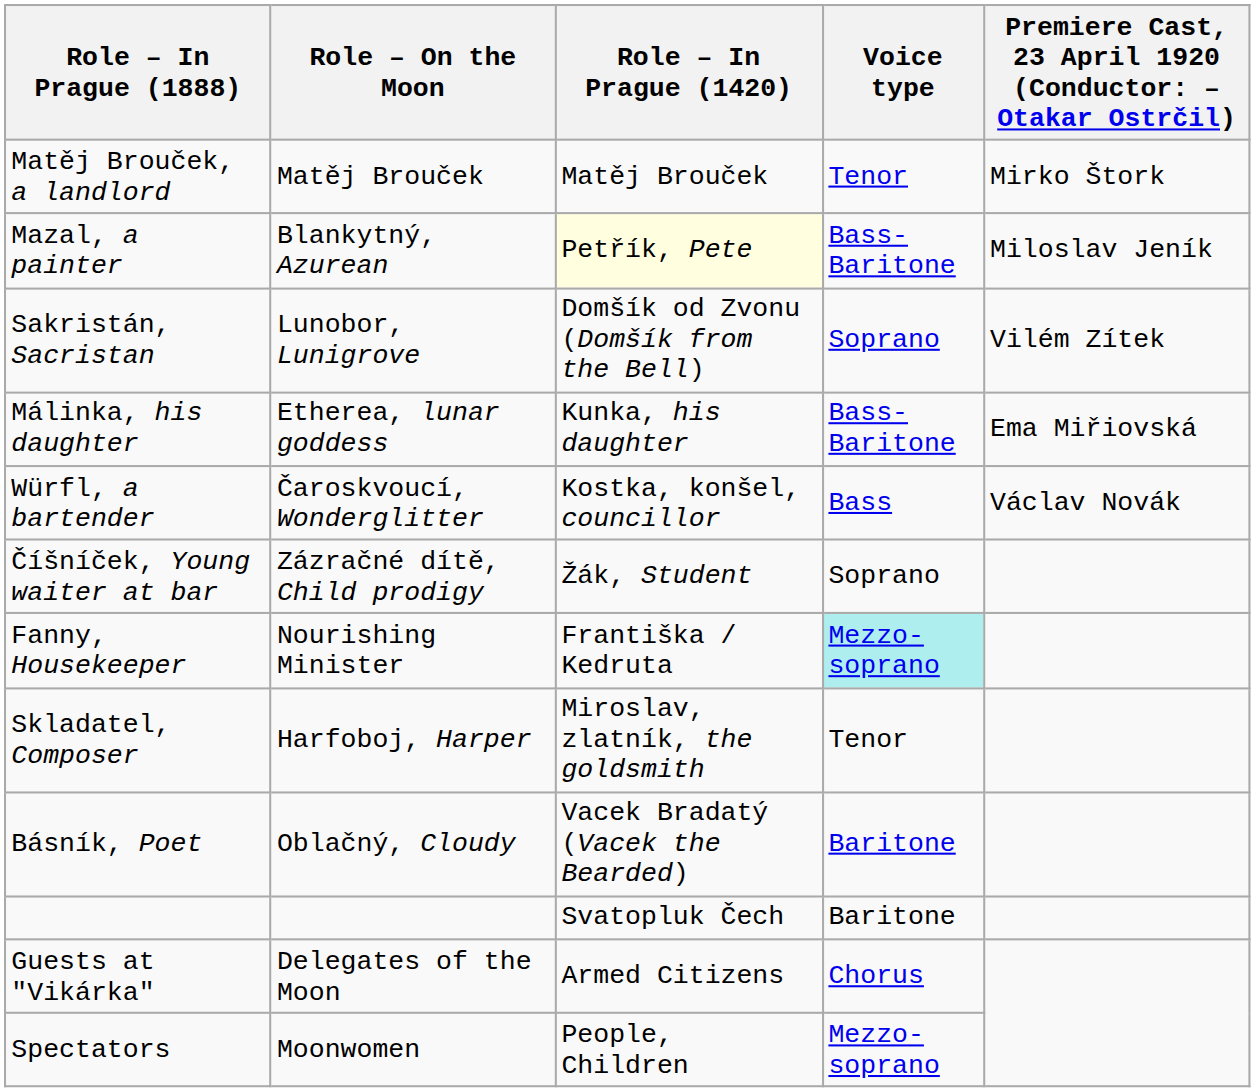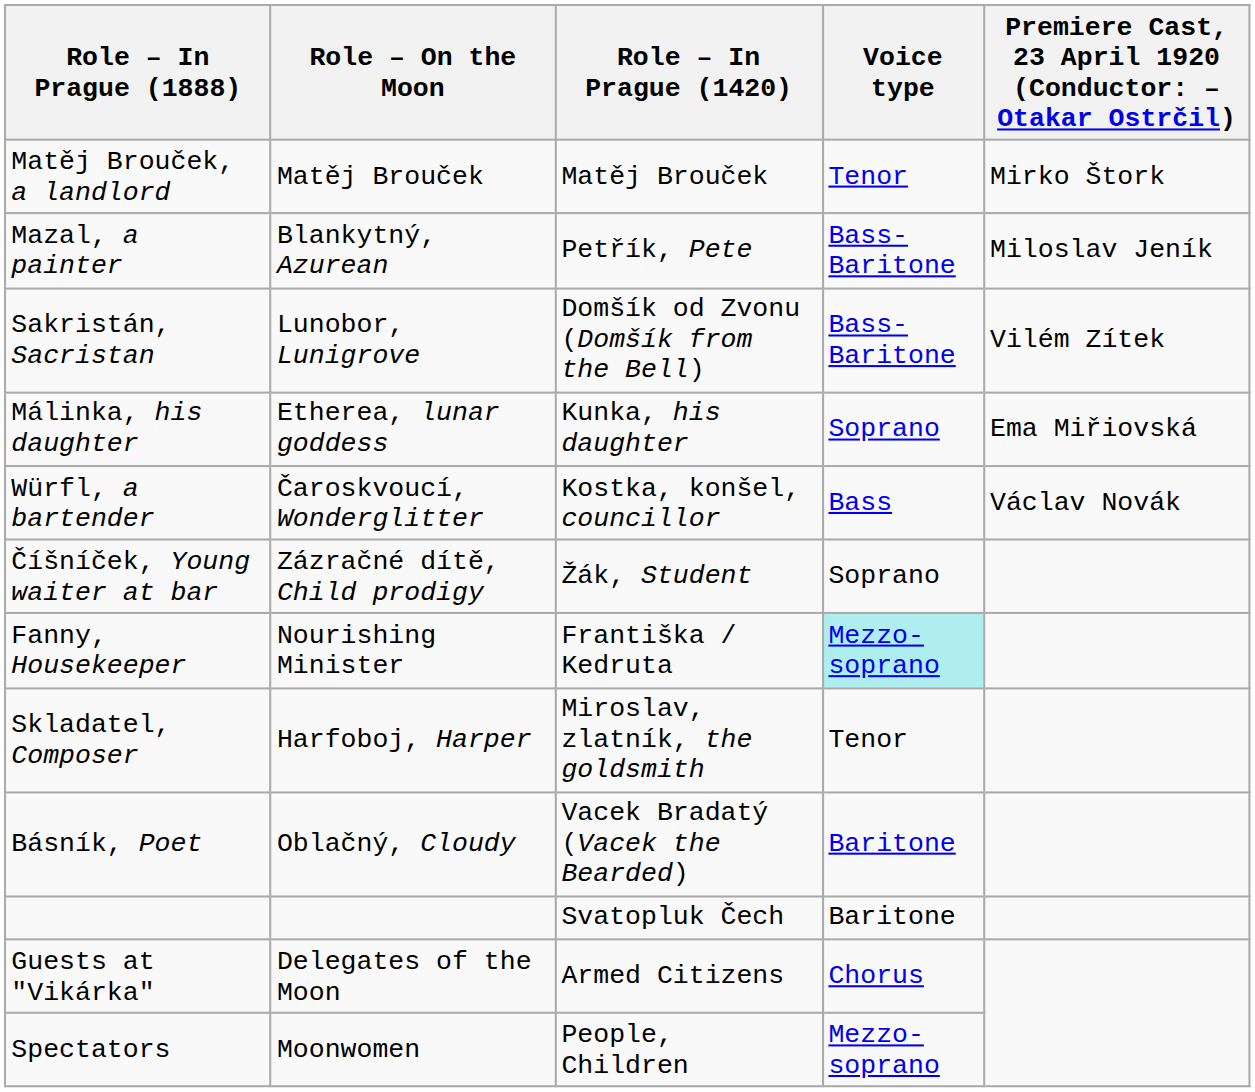Mazal, a painter | Role – In Prague (1420): lightyellow background -> no background
Sakristán, Sacristan | Voice type: Soprano -> Bass-Baritone
Málinka, his daughter | Voice type: Bass-Baritone -> Soprano
